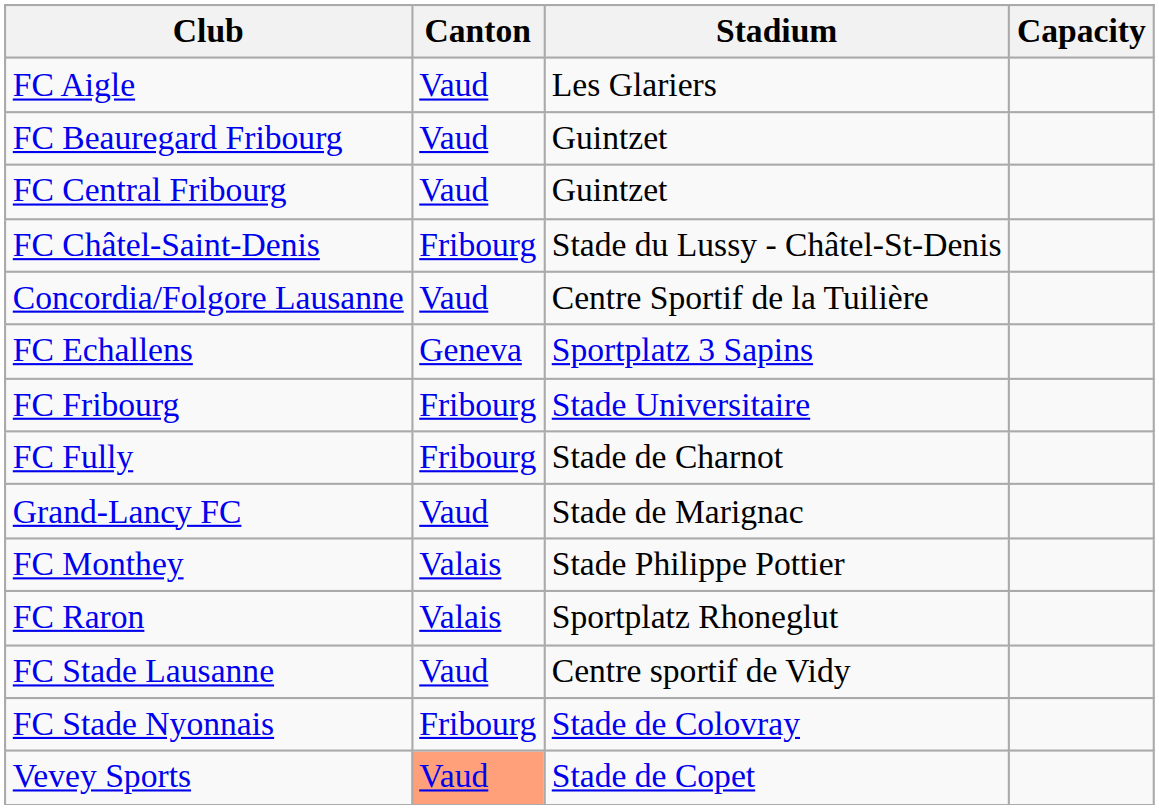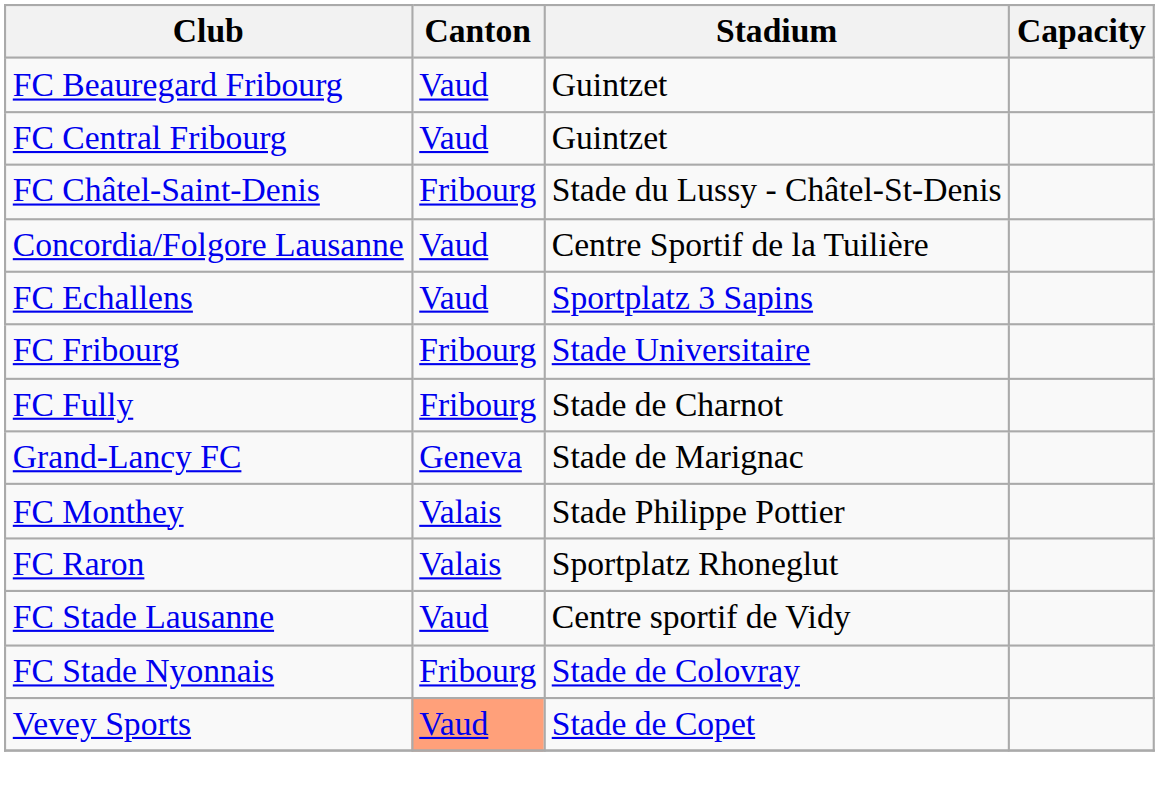- row: FC Aigle | Vaud | Les Glariers
FC Echallens | Canton: Geneva -> Vaud
Grand-Lancy FC | Canton: Vaud -> Geneva
